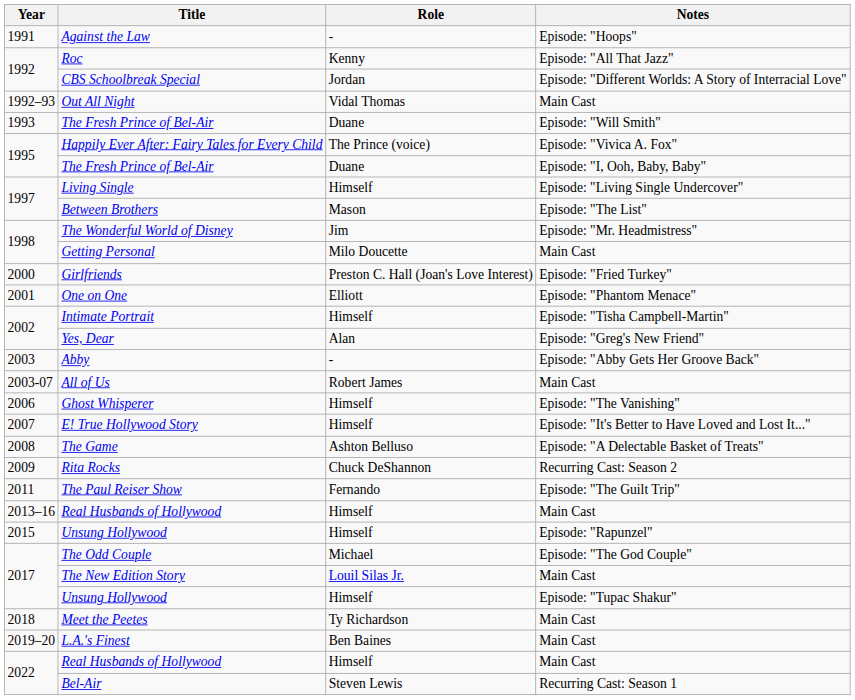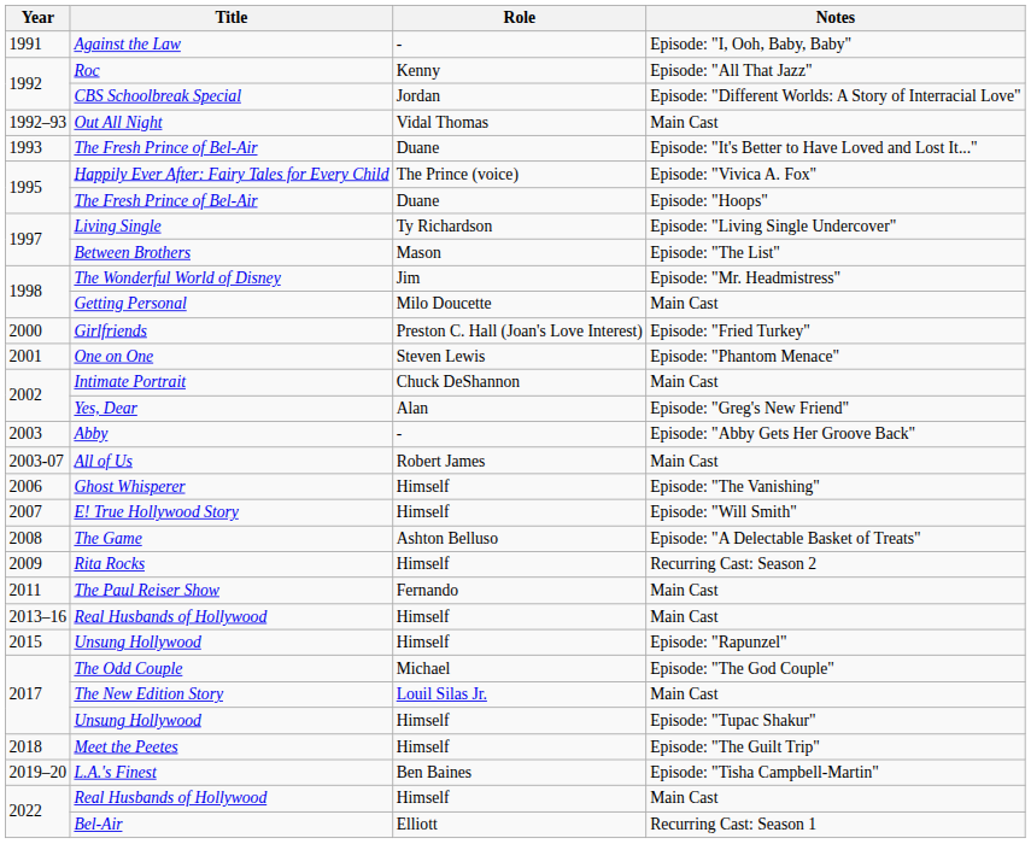Against the Law | Notes: Episode: "Hoops" -> Episode: "I, Ooh, Baby, Baby"
1993 / The Fresh Prince of Bel-Air | Notes: Episode: "Will Smith" -> Episode: "It's Better to Have Loved and Lost It..."
1995 / The Fresh Prince of Bel-Air | Notes: Episode: "I, Ooh, Baby, Baby" -> Episode: "Hoops"
Living Single | Role: Himself -> Ty Richardson
One on One | Role: Elliott -> Steven Lewis
Intimate Portrait | Role: Himself -> Chuck DeShannon
Intimate Portrait | Notes: Episode: "Tisha Campbell-Martin" -> Main Cast
E! True Hollywood Story | Notes: Episode: "It's Better to Have Loved and Lost It..." -> Episode: "Will Smith"
Rita Rocks | Role: Chuck DeShannon -> Himself
The Paul Reiser Show | Notes: Episode: "The Guilt Trip" -> Main Cast
Meet the Peetes | Role: Ty Richardson -> Himself
Meet the Peetes | Notes: Main Cast -> Episode: "The Guilt Trip"
L.A.'s Finest | Notes: Main Cast -> Episode: "Tisha Campbell-Martin"
Bel-Air | Role: Steven Lewis -> Elliott
